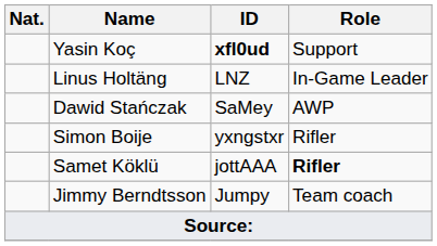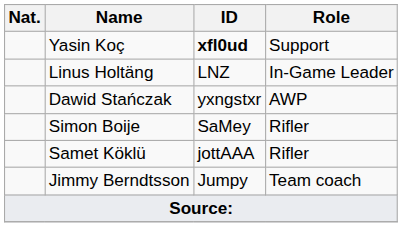Dawid Stańczak | ID: SaMey -> yxngstxr
Simon Boije | ID: yxngstxr -> SaMey
Samet Köklü | Role: bold -> normal
